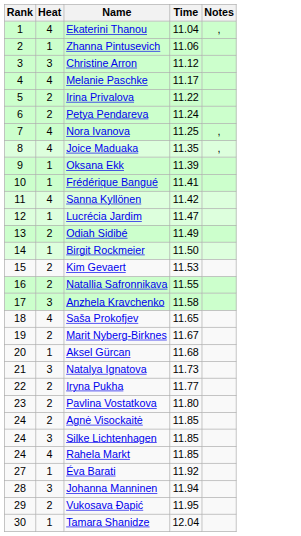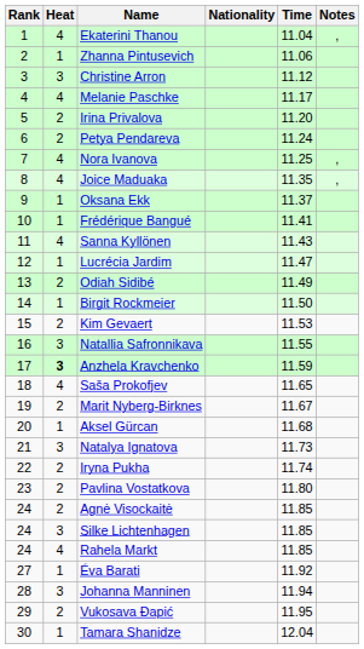+ column: Nationality
Irina Privalova | Time: 11.22 -> 11.20
Oksana Ekk | Time: 11.39 -> 11.37
Sanna Kyllönen | Time: 11.42 -> 11.43
Natallia Safronnikava | Heat: 2 -> 3
Anzhela Kravchenko | Heat: normal -> bold
Anzhela Kravchenko | Time: 11.58 -> 11.59
Iryna Pukha | Time: 11.77 -> 11.74
